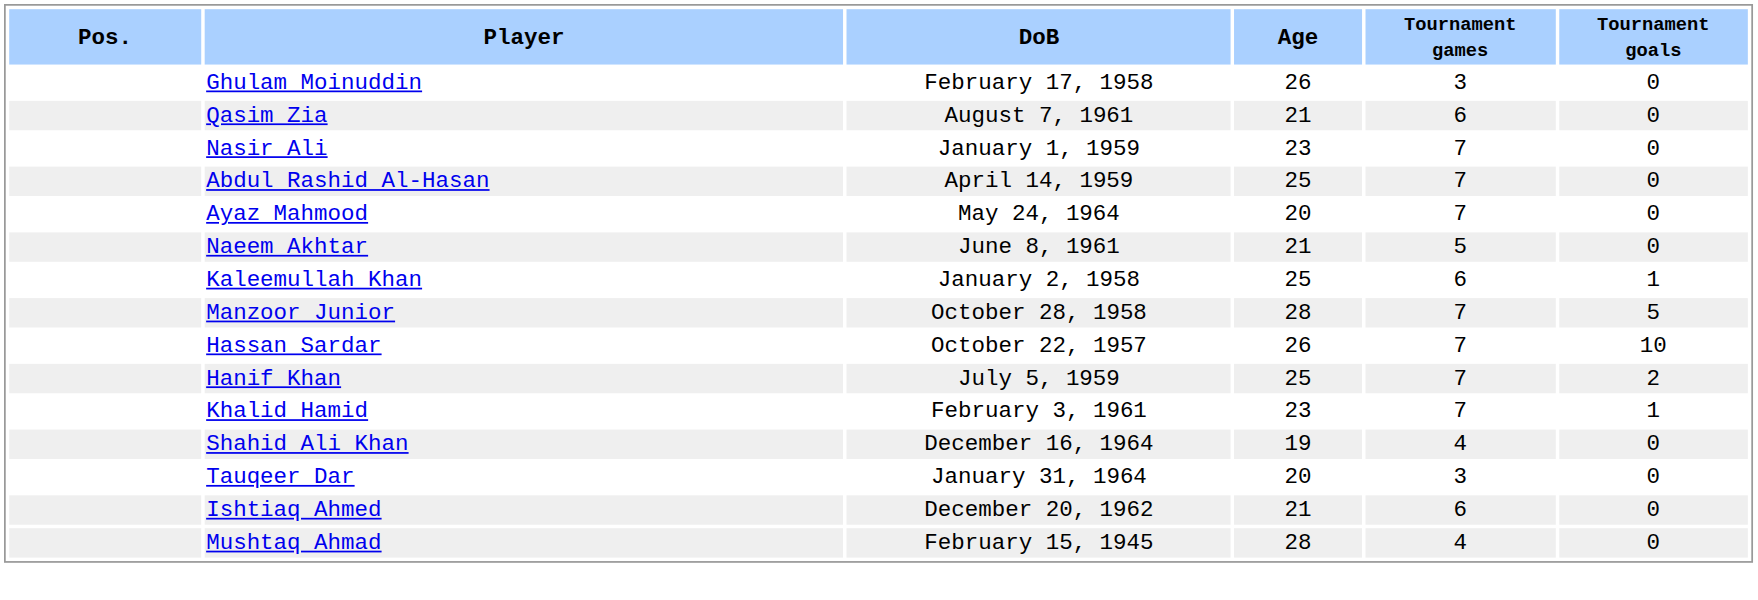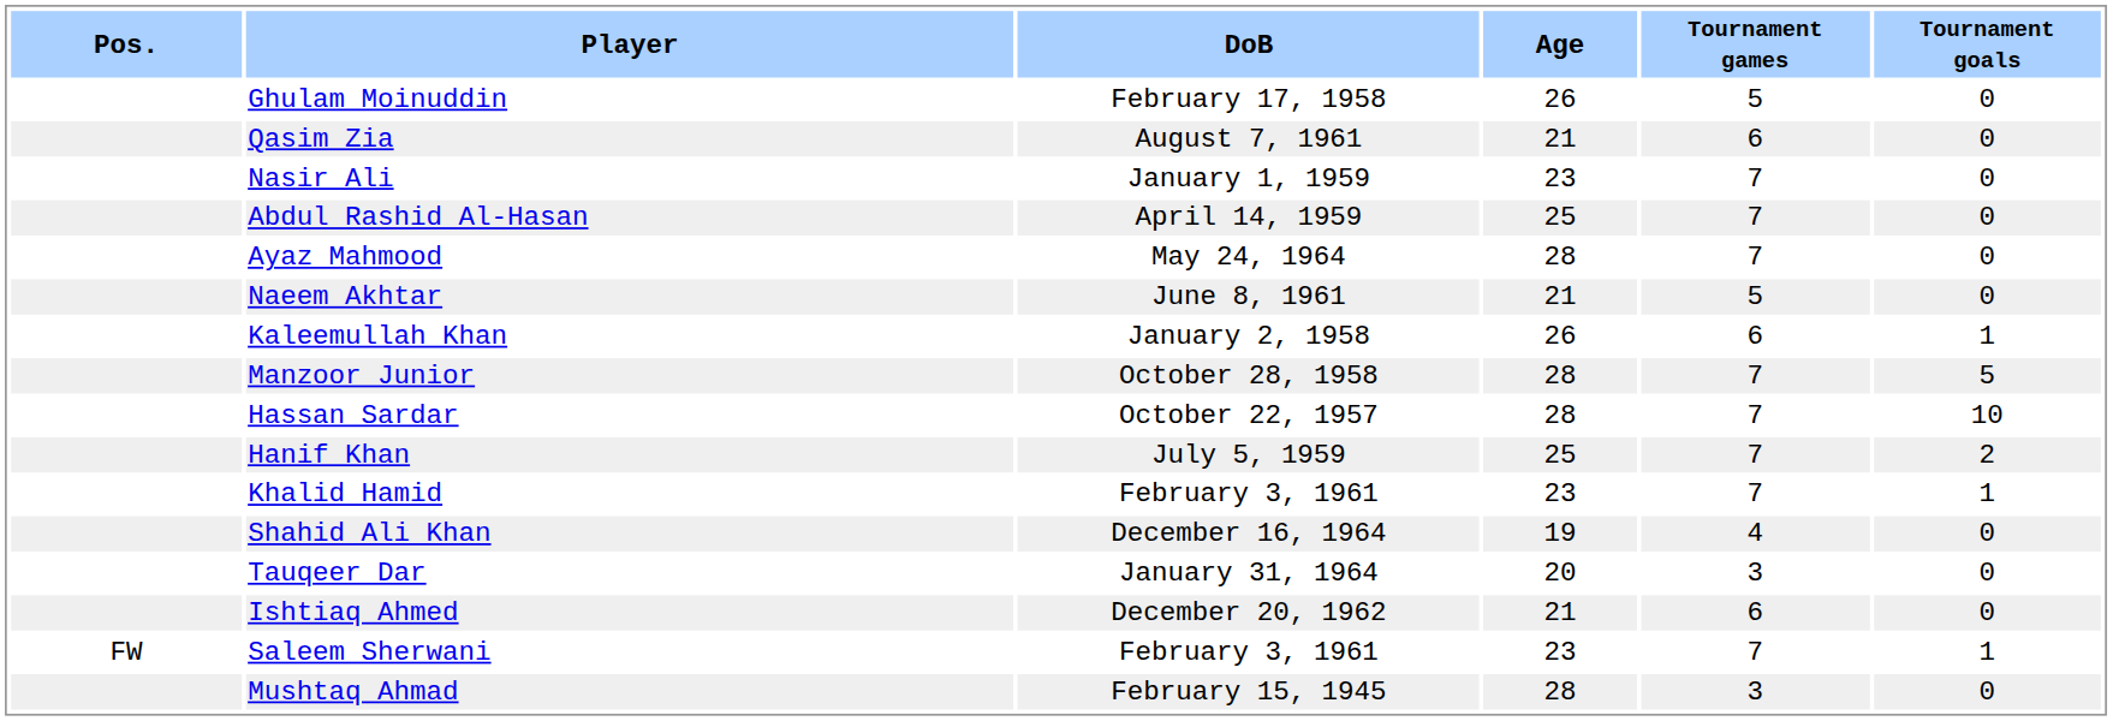Ghulam Moinuddin | Tournament games: 3 -> 5
Ayaz Mahmood | Age: 20 -> 28
Kaleemullah Khan | Age: 25 -> 26
Hassan Sardar | Age: 26 -> 28
+ row: FW | Saleem Sherwani | February 3, 1961 | 23 | 7 | 1
Mushtaq Ahmad | Tournament games: 4 -> 3
